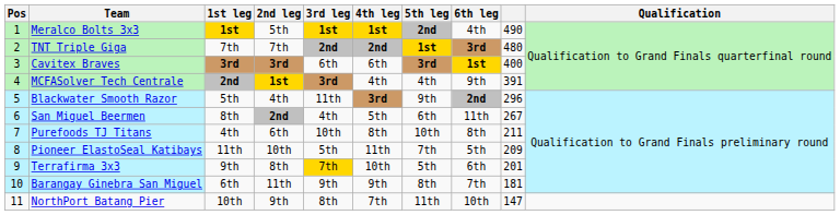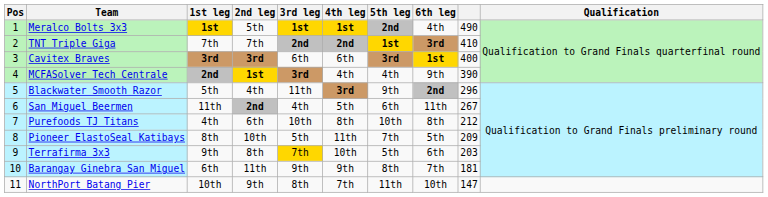TNT Triple Giga | column 9: 480 -> 410
MCFASolver Tech Centrale | column 9: 391 -> 390
San Miguel Beermen | 1st leg: 8th -> 11th
Purefoods TJ Titans | column 9: 211 -> 212
Pioneer ElastoSeal Katibays | 1st leg: 11th -> 8th
Terrafirma 3x3 | column 9: 201 -> 203
